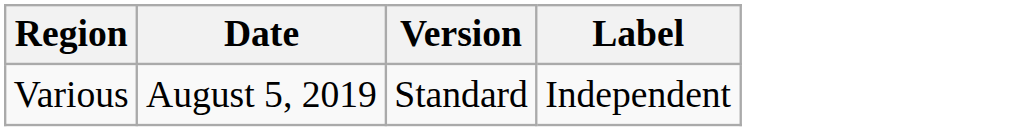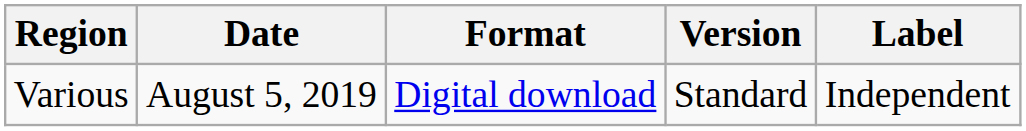+ column: Format | Digital download
